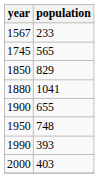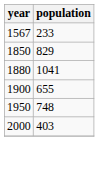- row: 1745 | 565
- row: 1990 | 393
